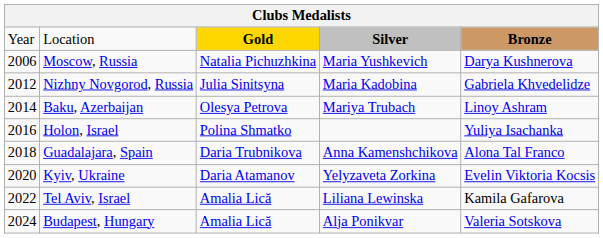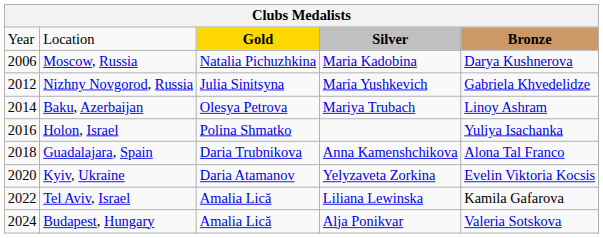Moscow, Russia | column 4: Maria Yushkevich -> Maria Kadobina
Nizhny Novgorod, Russia | column 4: Maria Kadobina -> Maria Yushkevich
